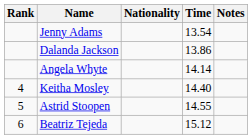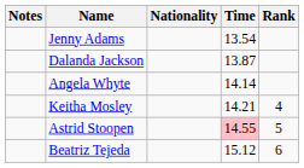columns swapped: Rank <-> Notes
Dalanda Jackson | Time: 13.86 -> 13.87
Keitha Mosley | Time: 14.40 -> 14.21
Astrid Stoopen | Time: no background -> pink background
